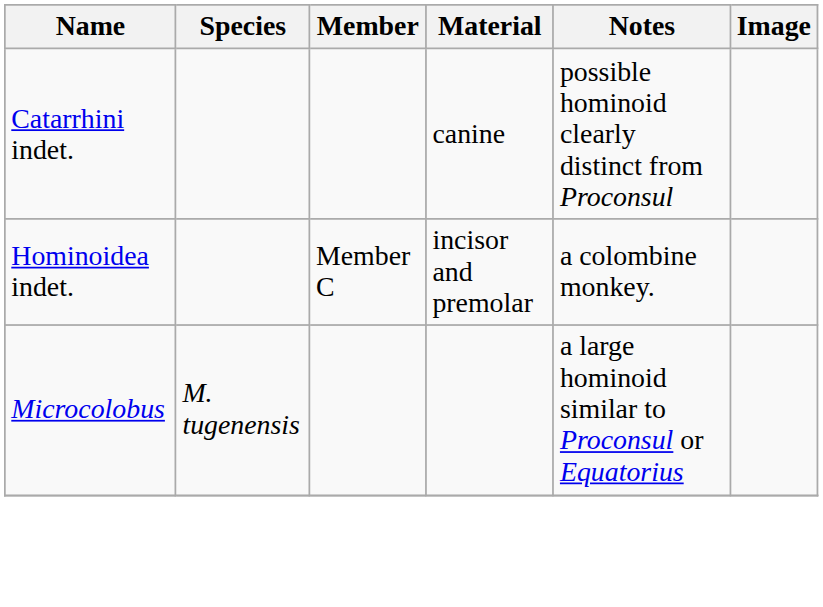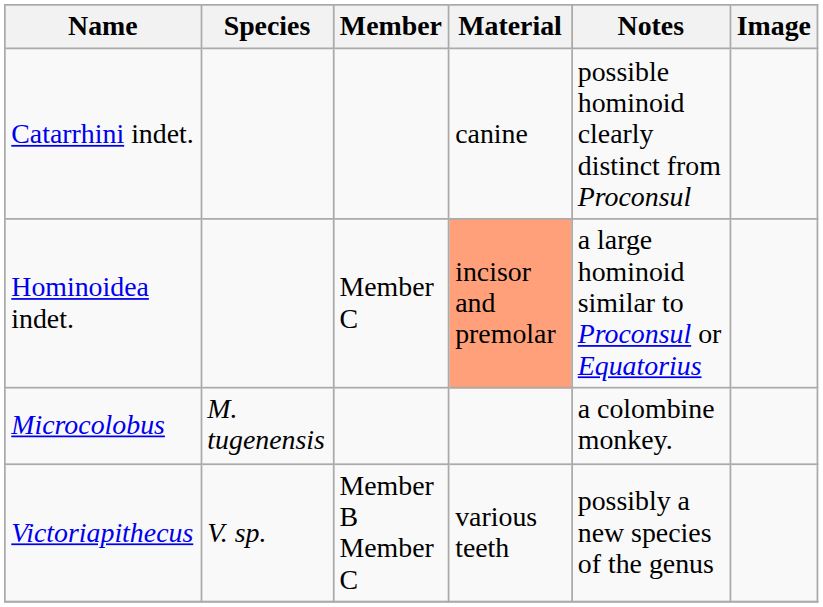Hominoidea indet. | Material: no background -> lightsalmon background
Hominoidea indet. | Notes: a colombine monkey. -> a large hominoid similar to Proconsul or Equatorius
Microcolobus | Notes: a large hominoid similar to Proconsul or Equatorius -> a colombine monkey.
+ row: Victoriapithecus | V. sp. | Member B Member C | various teeth | possibly a new species of the genus
